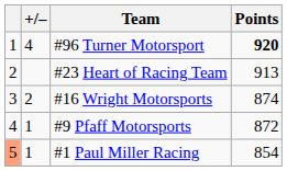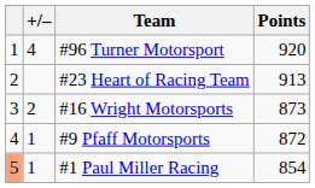#96 Turner Motorsport | Points: bold -> normal
#16 Wright Motorsports | Points: 874 -> 873
